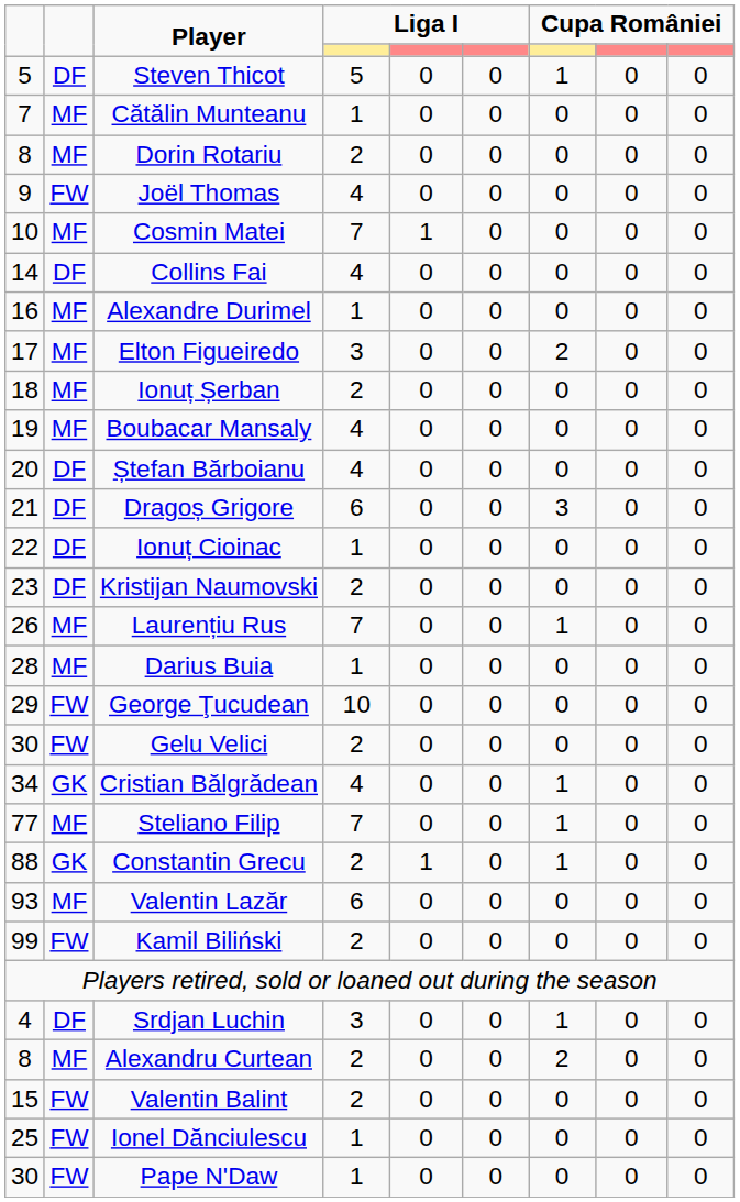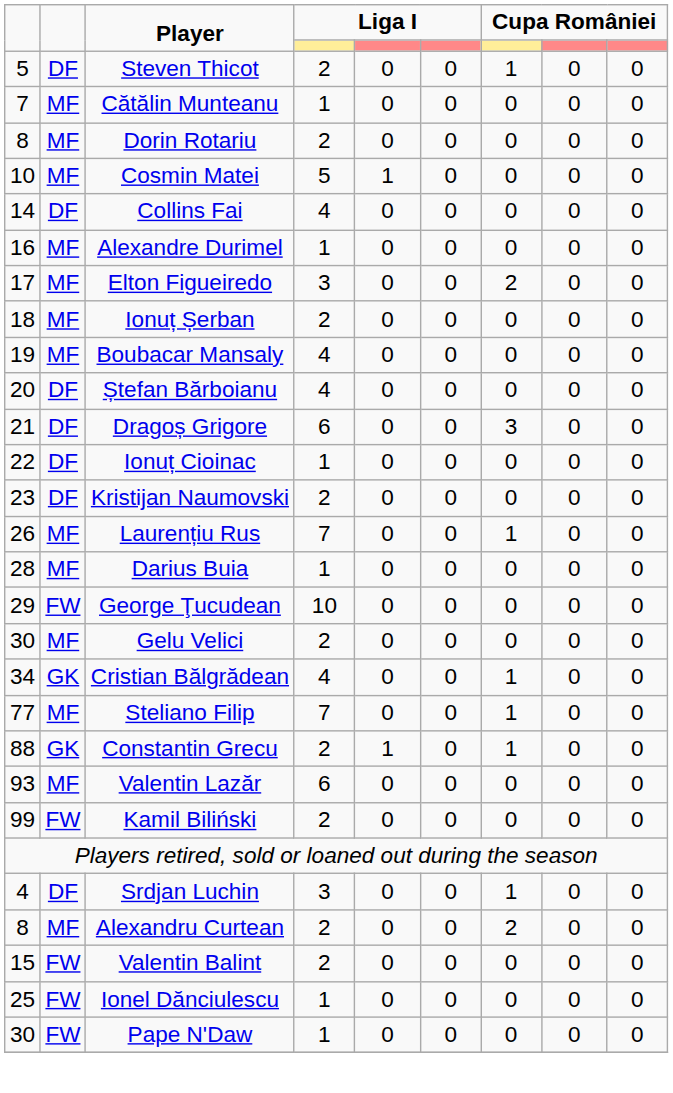Steven Thicot | column 4: 5 -> 2
- row: 9 | FW | Joël Thomas | 4 | 0 | 0 | 0 | 0 | 0
Cosmin Matei | column 4: 7 -> 5
Gelu Velici | column 2: FW -> MF
